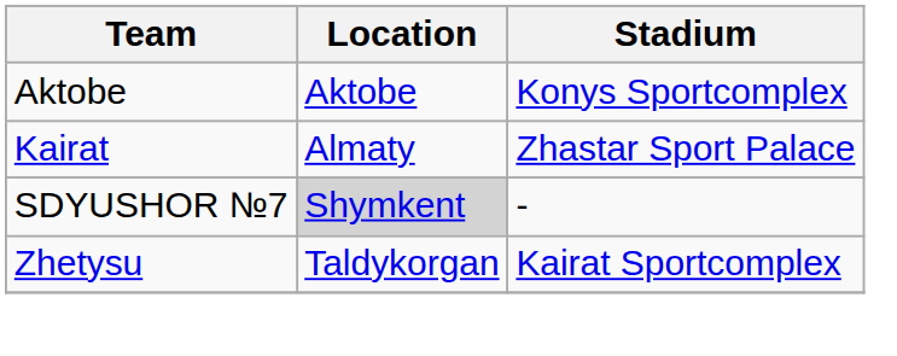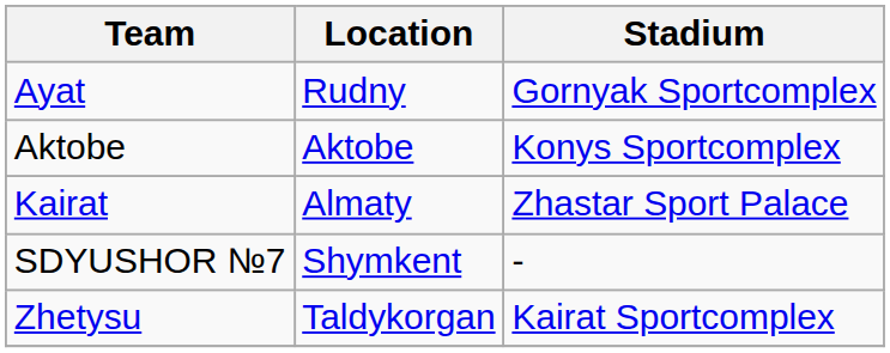+ row: Ayat | Rudny | Gornyak Sportcomplex
SDYUSHOR №7 | Location: lightgrey background -> no background
